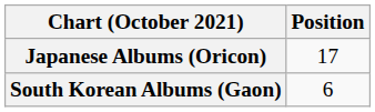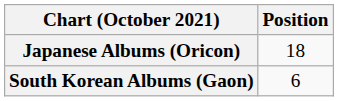Japanese Albums (Oricon) | Position: 17 -> 18
